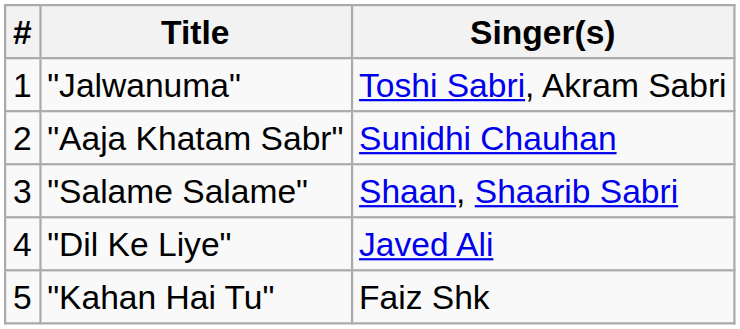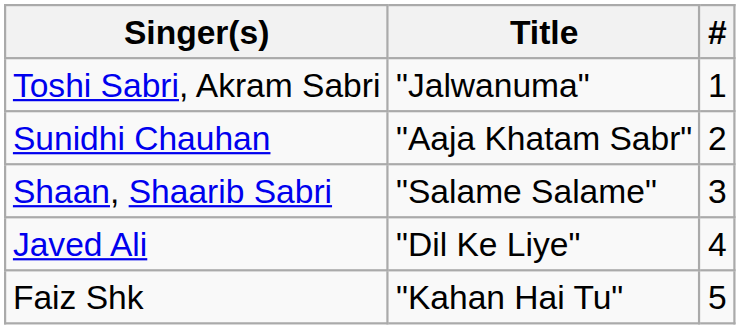columns swapped: # <-> Singer(s)
